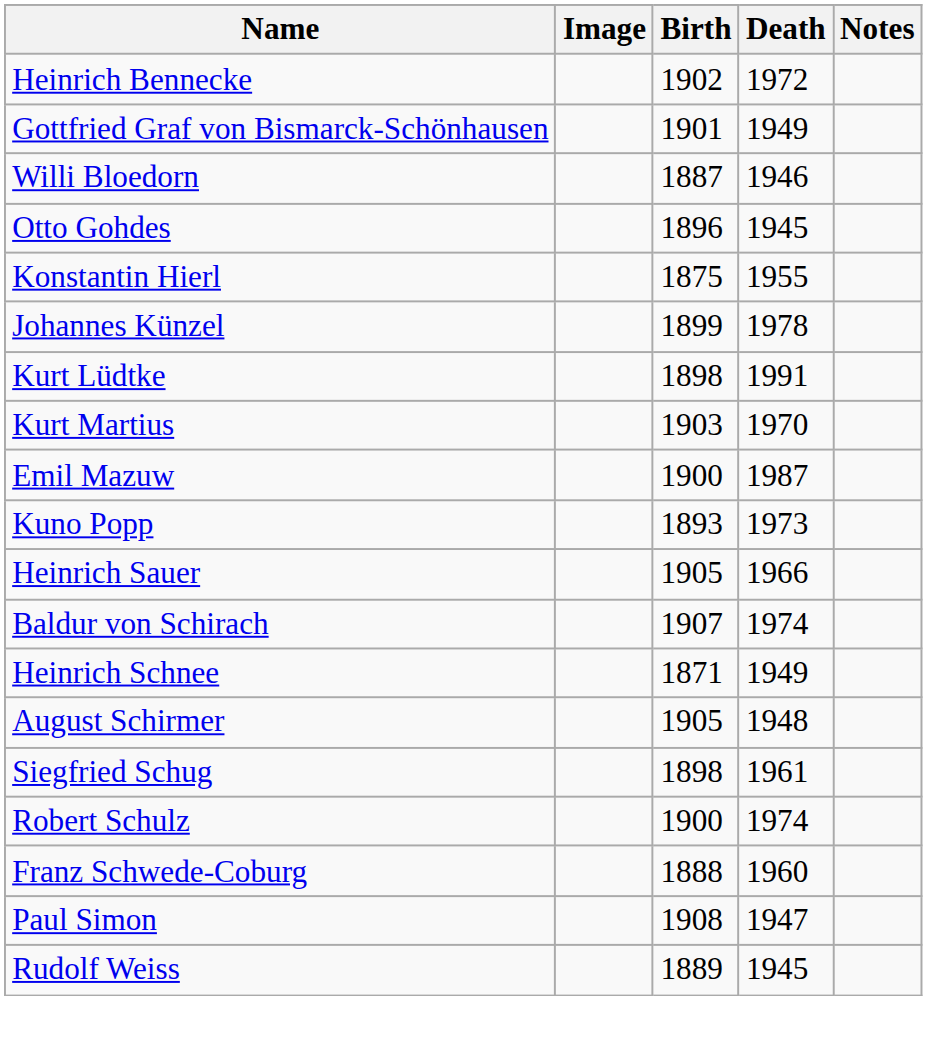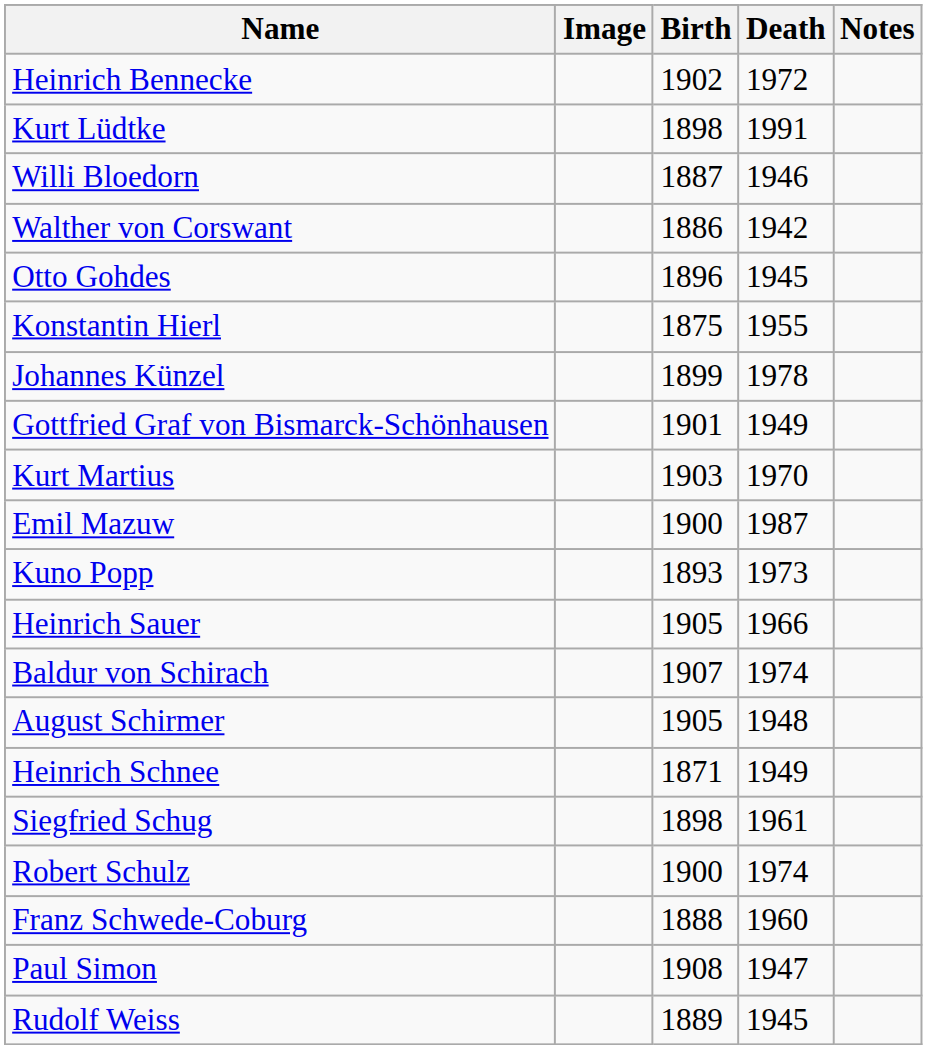rows swapped: Gottfried Graf von Bismarck-Schönhausen <-> Kurt Lüdtke
+ row: Walther von Corswant | 1886 | 1942
rows swapped: August Schirmer <-> Heinrich Schnee
